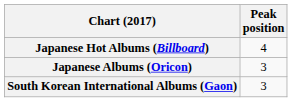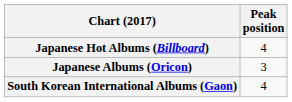South Korean International Albums (Gaon) | Peak position: 3 -> 4
